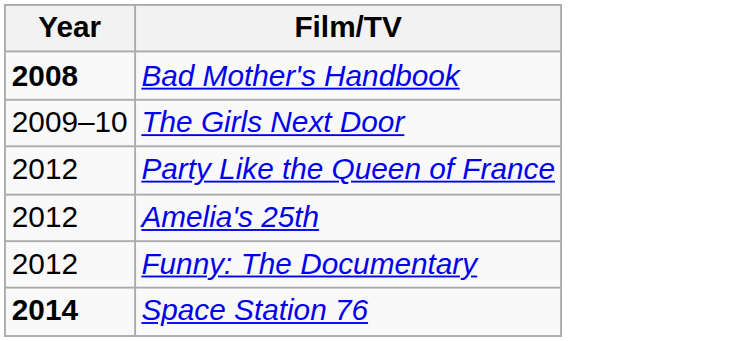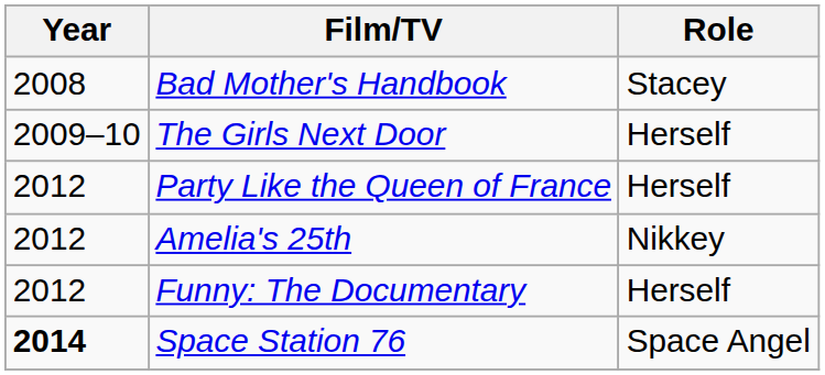+ column: Role | Stacey | Herself | Herself | Nikkey | Herself | Space Angel
Bad Mother's Handbook | Year: bold -> normal
